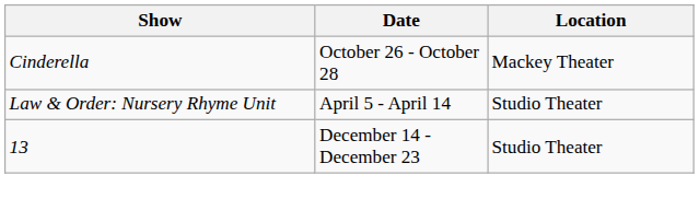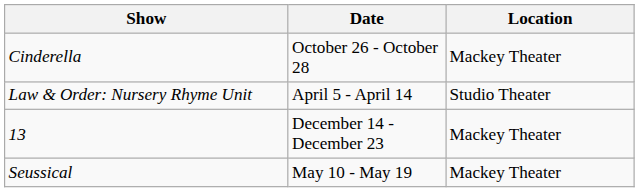13 | Location: Studio Theater -> Mackey Theater
+ row: Seussical | May 10 - May 19 | Mackey Theater
